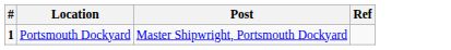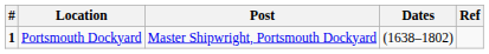+ column: Dates | (1638–1802)
